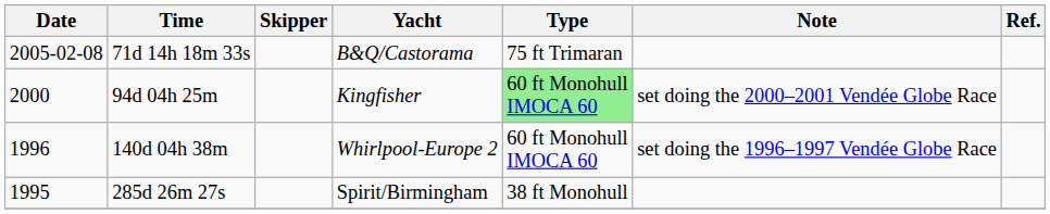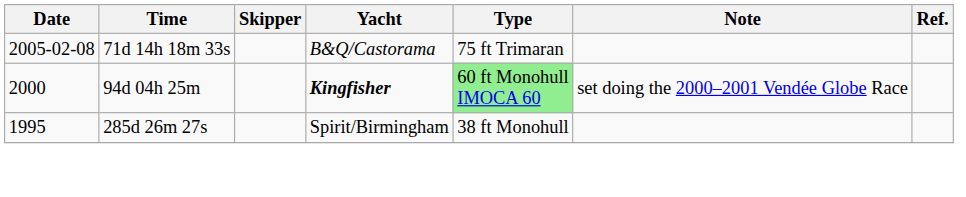94d 04h 25m | Yacht: normal -> bold
- row: 1996 | 140d 04h 38m | Whirlpool-Europe 2 | 60 ft Monohull IMOCA 60 | set doing the 1996–1997 Vendée Globe Race
